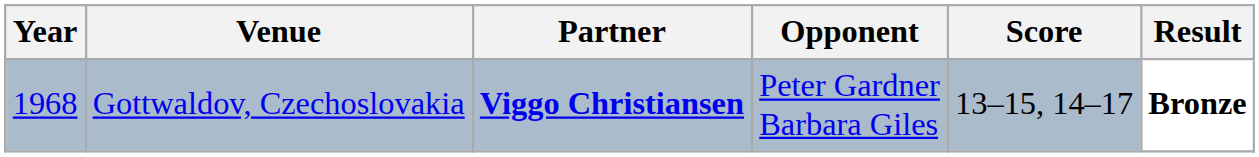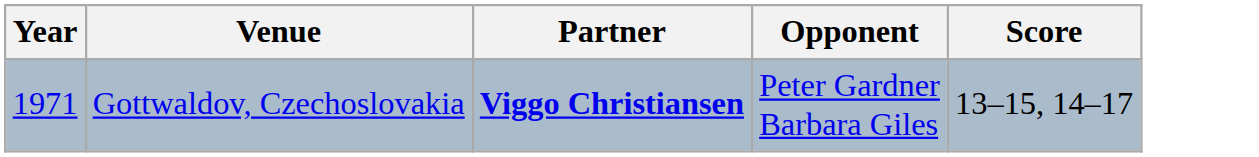- column: Result | Bronze
Gottwaldov, Czechoslovakia | Year: 1968 -> 1971
